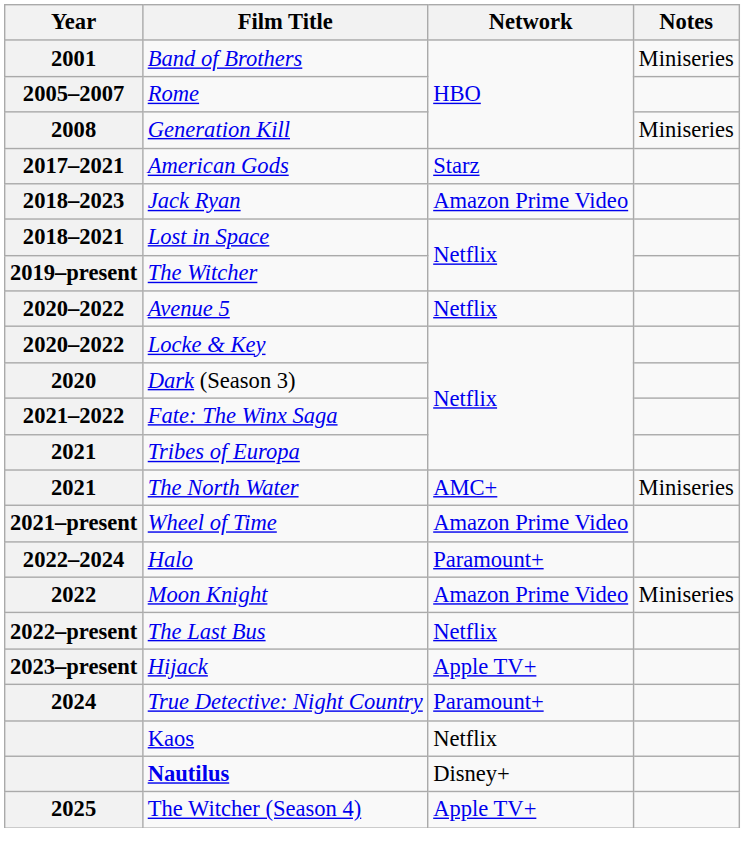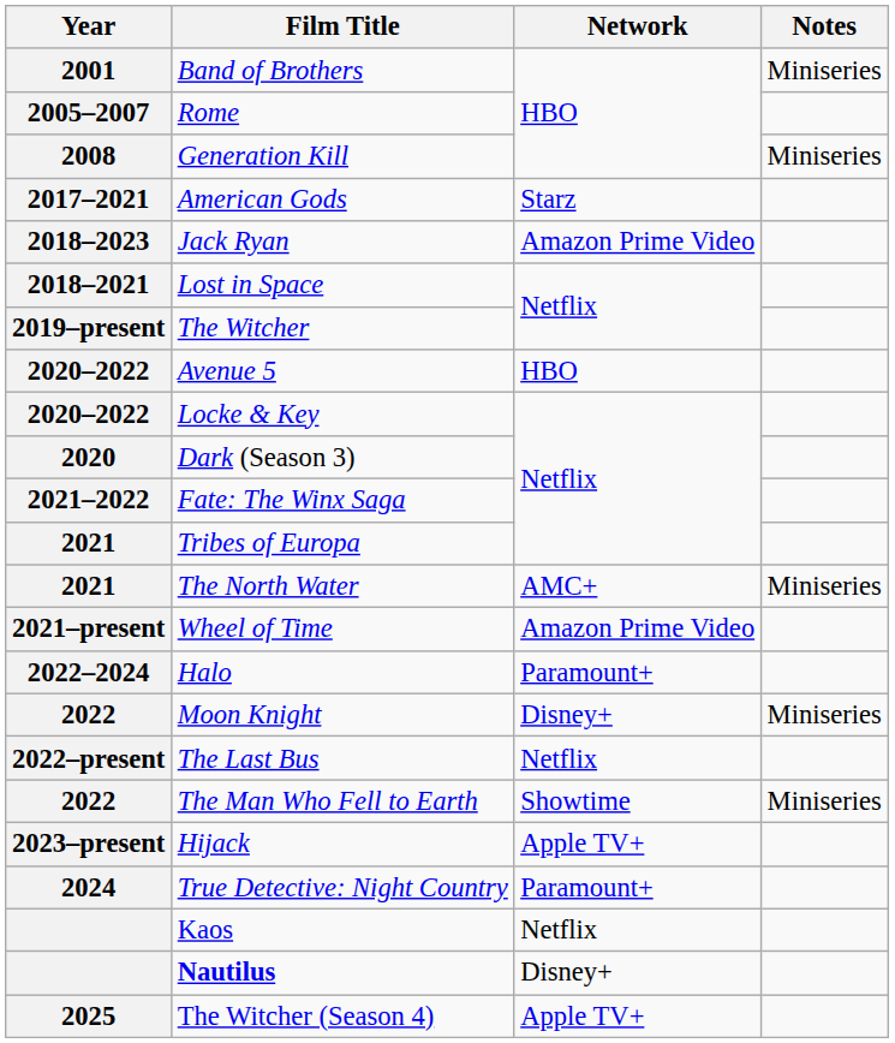Avenue 5 | Network: Netflix -> HBO
Moon Knight | Network: Amazon Prime Video -> Disney+
+ row: 2022 | The Man Who Fell to Earth | Showtime | Miniseries
